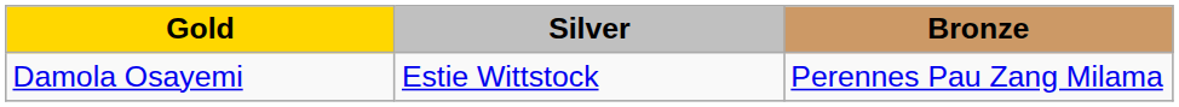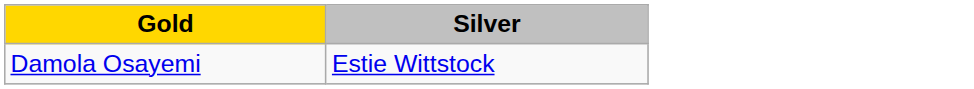- column: Bronze | Perennes Pau Zang Milama
